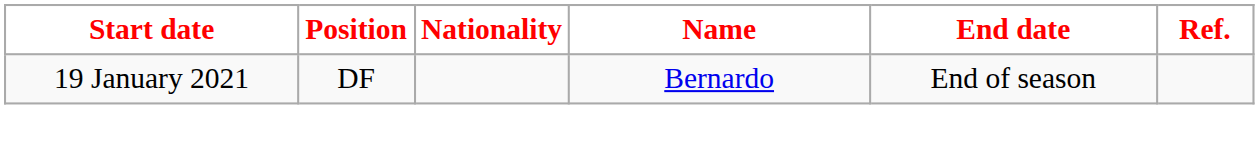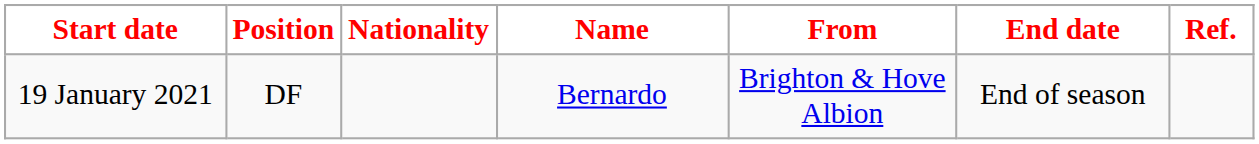+ column: From | Brighton & Hove Albion
